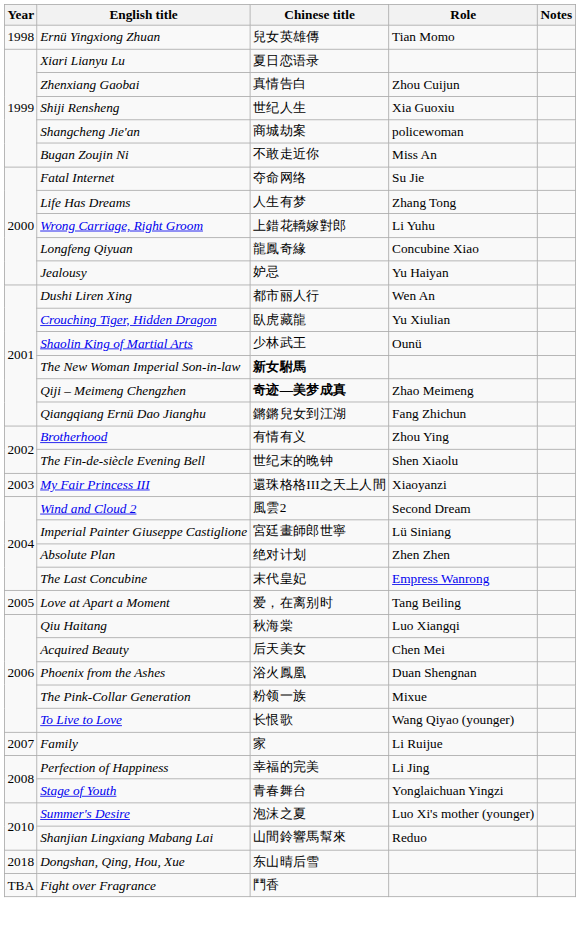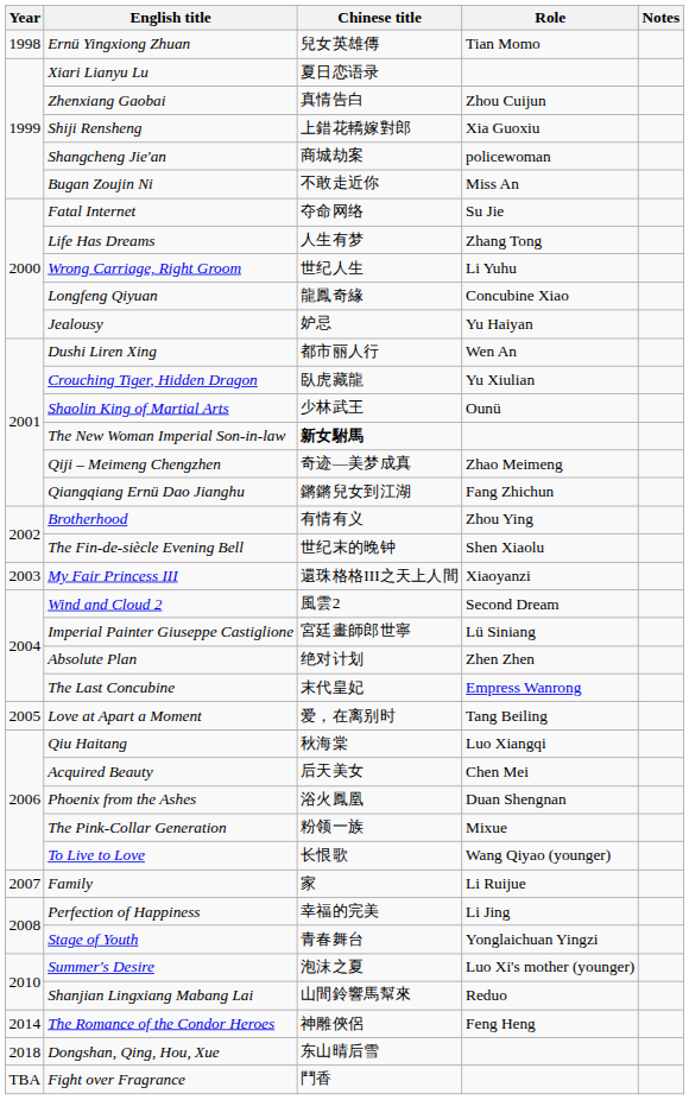Shiji Rensheng | Chinese title: 世纪人生 -> 上錯花轎嫁對郎
Wrong Carriage, Right Groom | Chinese title: 上錯花轎嫁對郎 -> 世纪人生
Qiji – Meimeng Chengzhen | Chinese title: bold -> normal
+ row: 2014 | The Romance of the Condor Heroes | 神雕俠侶 | Feng Heng
